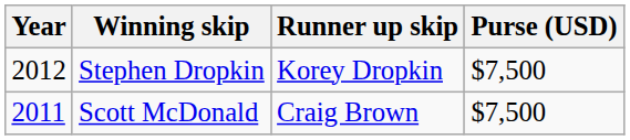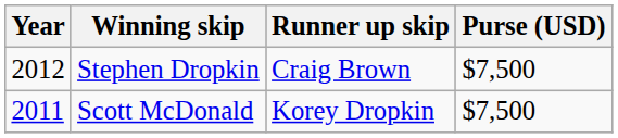Stephen Dropkin | Runner up skip: Korey Dropkin -> Craig Brown
Scott McDonald | Runner up skip: Craig Brown -> Korey Dropkin
